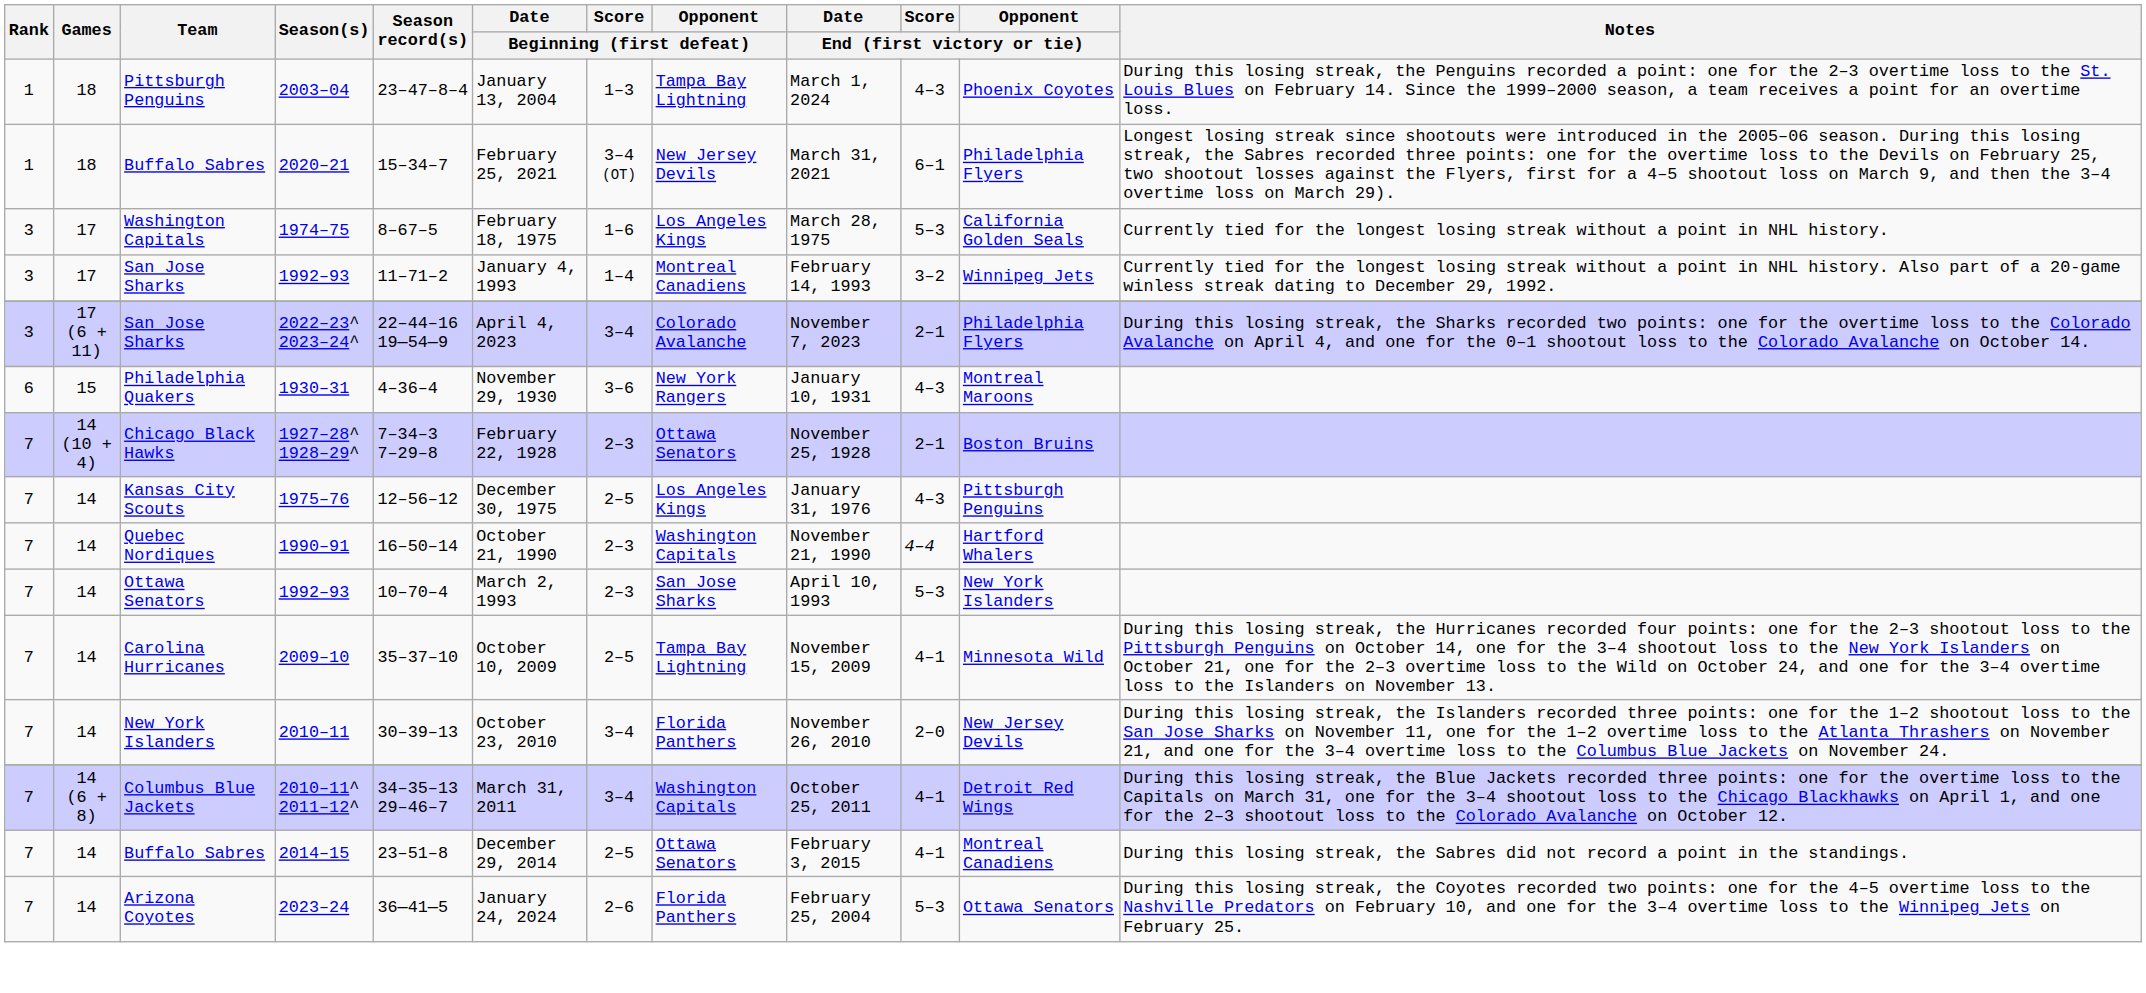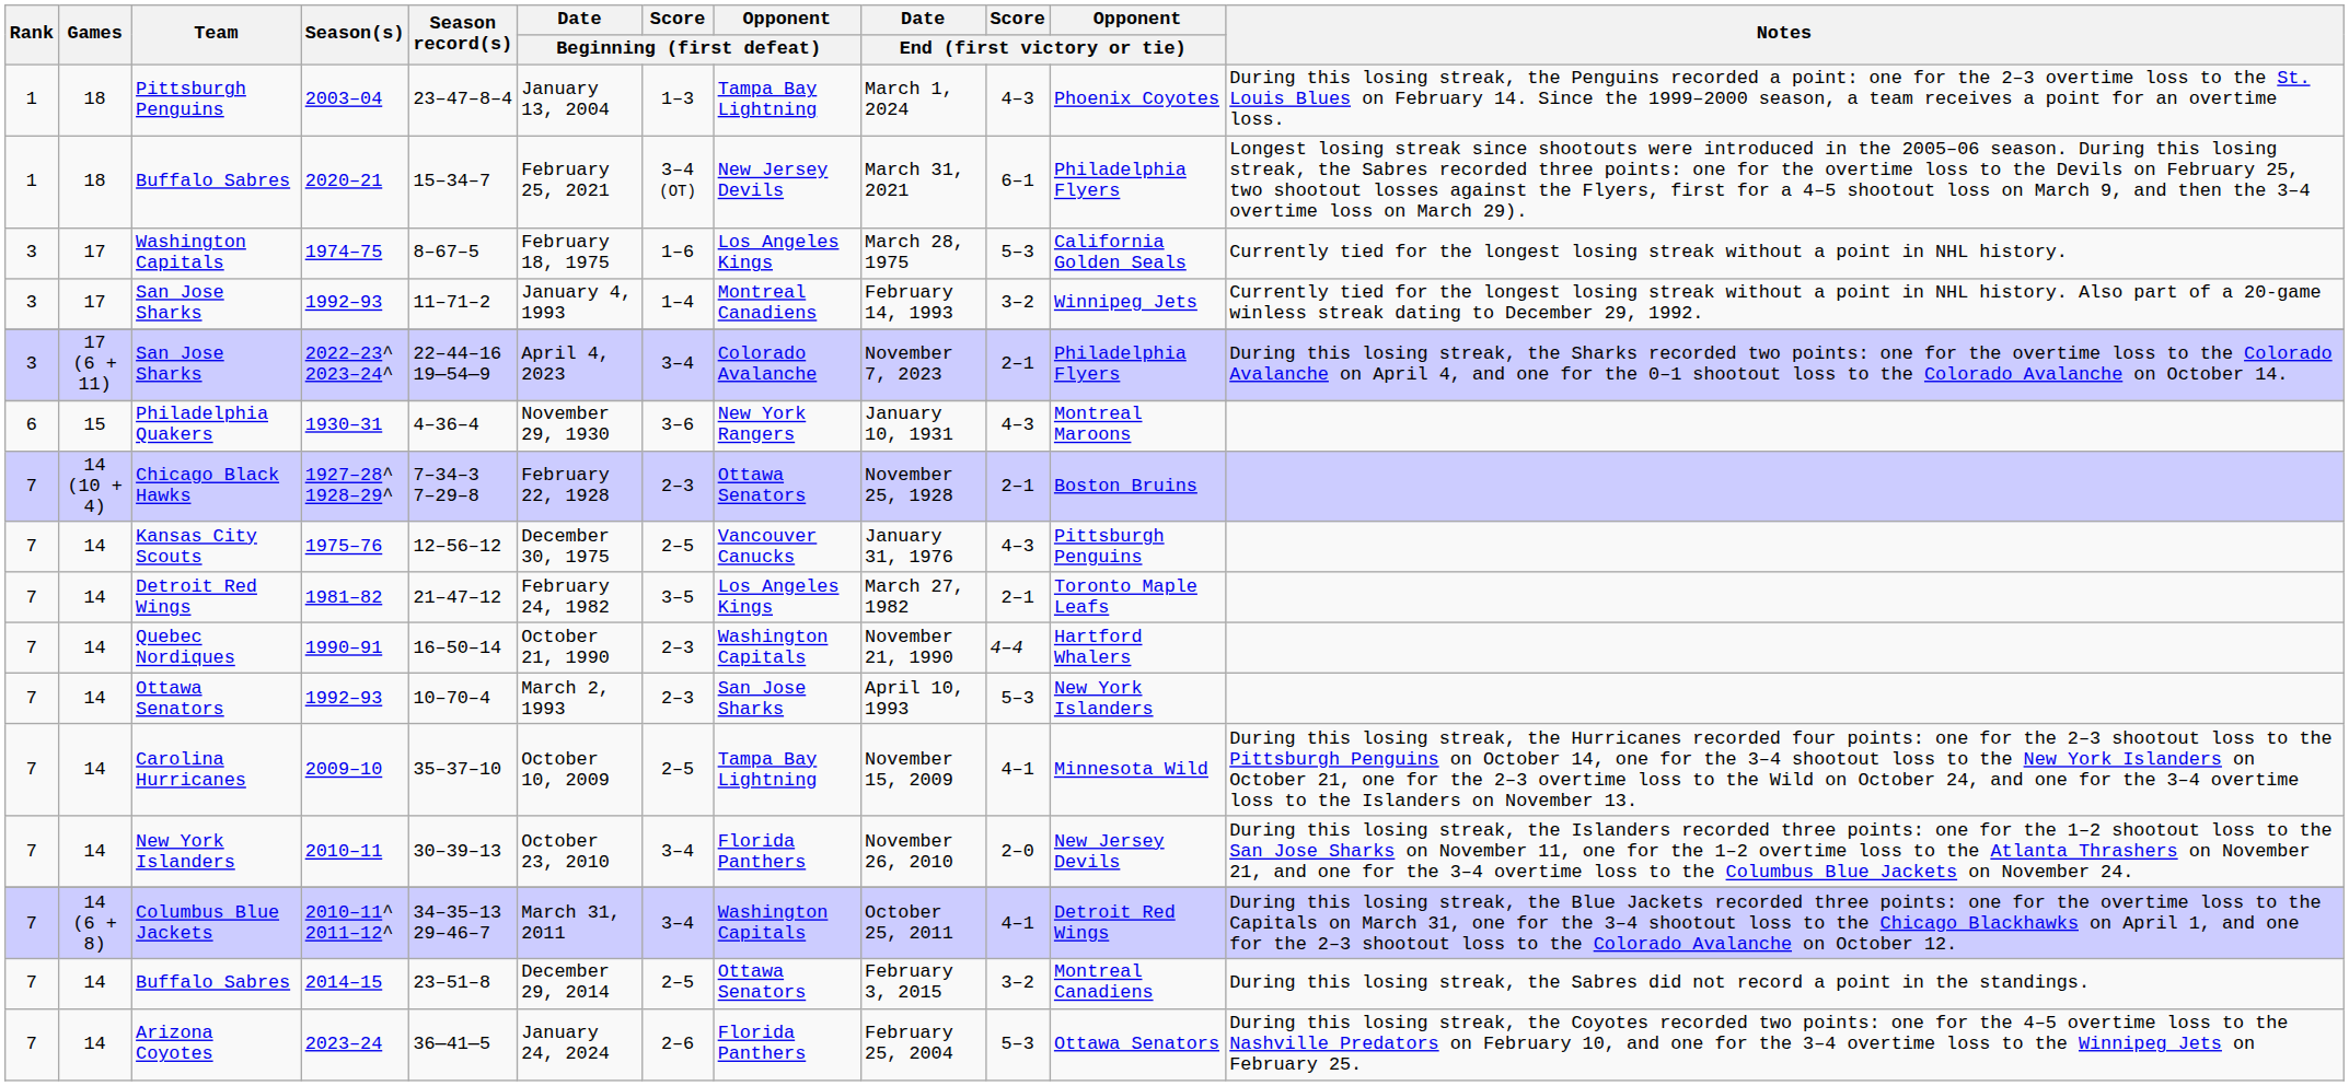1975–76 | Opponent / Beginning (first defeat): Los Angeles Kings -> Vancouver Canucks
+ row: 7 | 14 | Detroit Red Wings | 1981–82 | 21–47–12 | February 24, 1982 | 3–5 | Los Angeles Kings | March 27, 1982 | 2–1 | Toronto Maple Leafs
2014–15 | Score / End (first victory or tie): 4–1 -> 3–2
